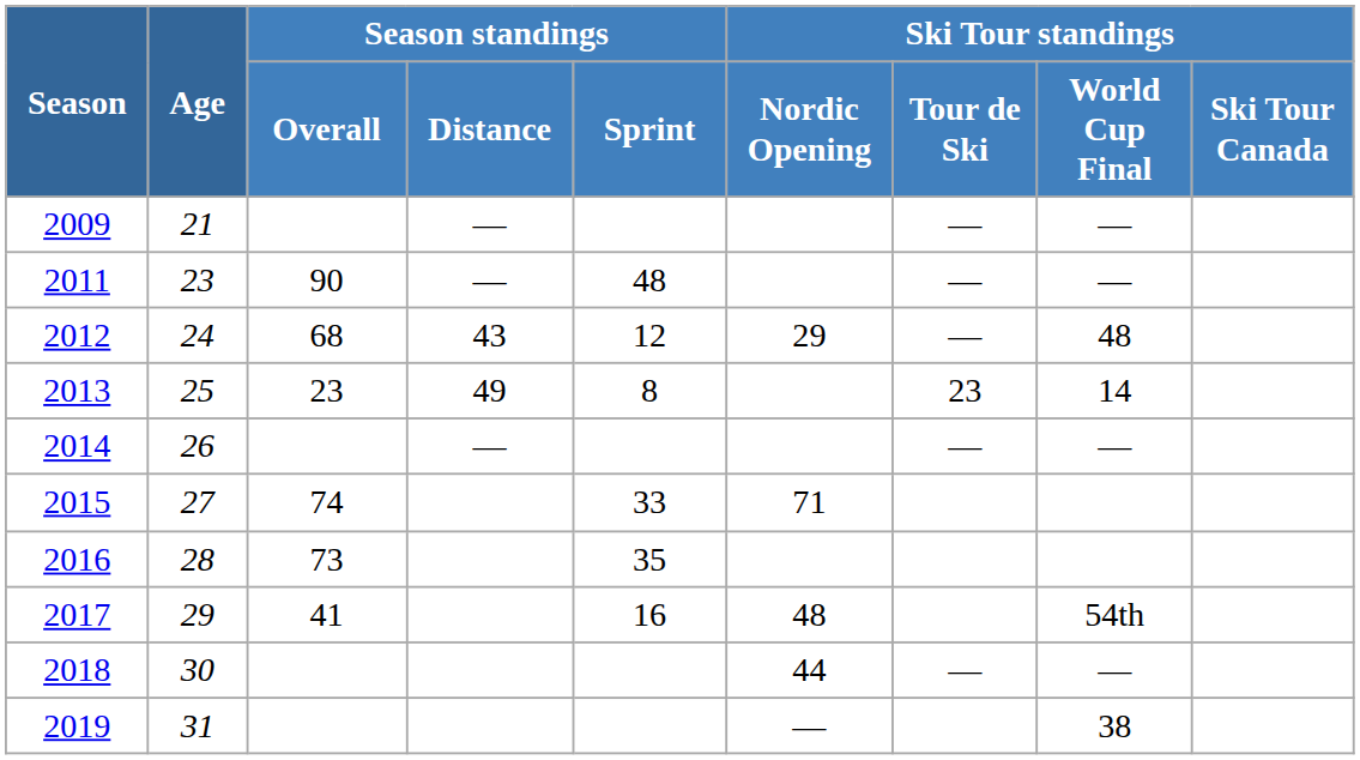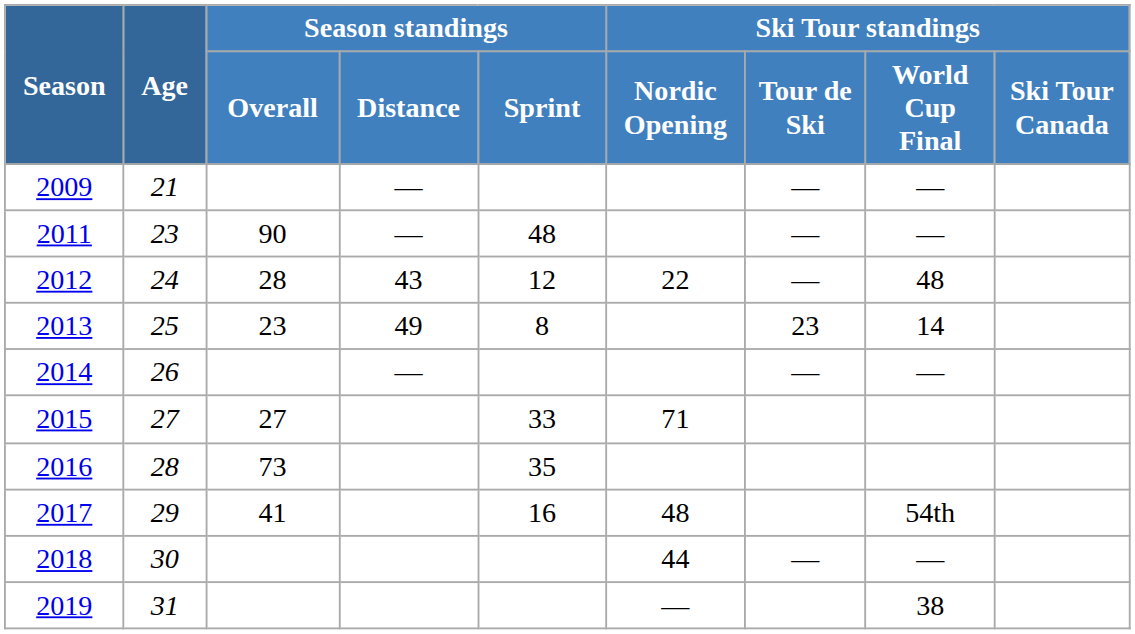2012 | Season standings / Overall: 68 -> 28
2012 | Ski Tour standings / Nordic Opening: 29 -> 22
2015 | Season standings / Overall: 74 -> 27
